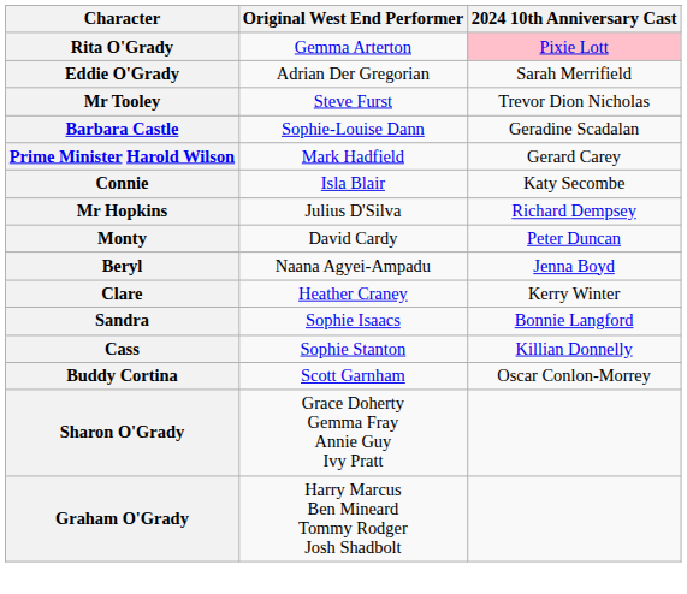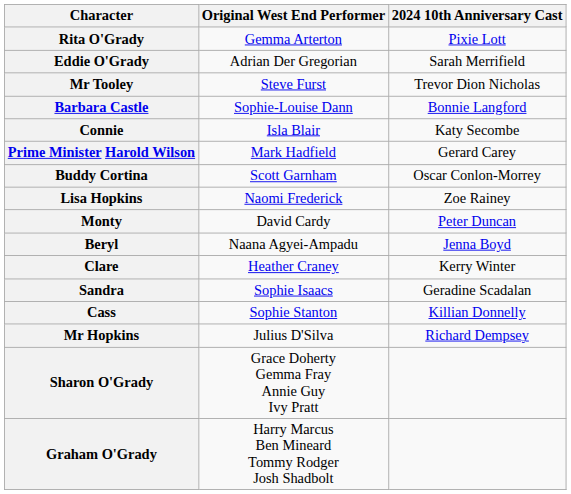Rita O'Grady | 2024 10th Anniversary Cast: pink background -> no background
Barbara Castle | 2024 10th Anniversary Cast: Geradine Scadalan -> Bonnie Langford
rows swapped: Prime Minister Harold Wilson <-> Connie
rows swapped: Mr Hopkins <-> Buddy Cortina
+ row: Lisa Hopkins | Naomi Frederick | Zoe Rainey
Sandra | 2024 10th Anniversary Cast: Bonnie Langford -> Geradine Scadalan
